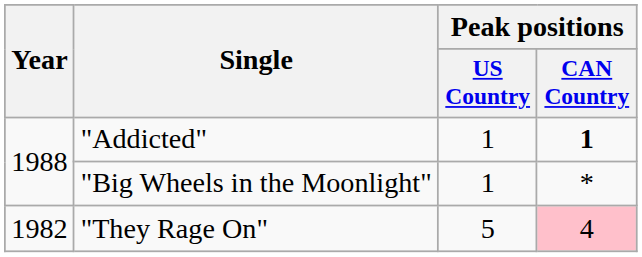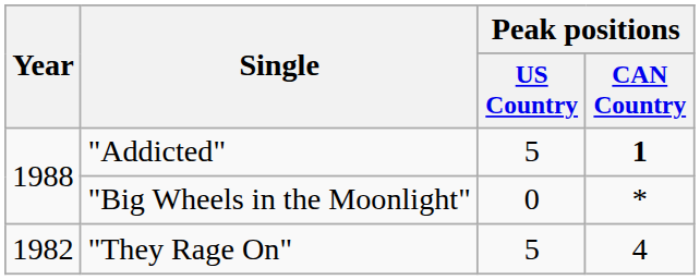"Addicted" | Peak positions / US Country: 1 -> 5
"Big Wheels in the Moonlight" | Peak positions / US Country: 1 -> 0
"They Rage On" | Peak positions / CAN Country: pink background -> no background
